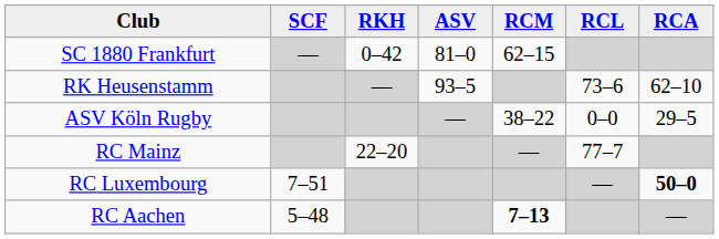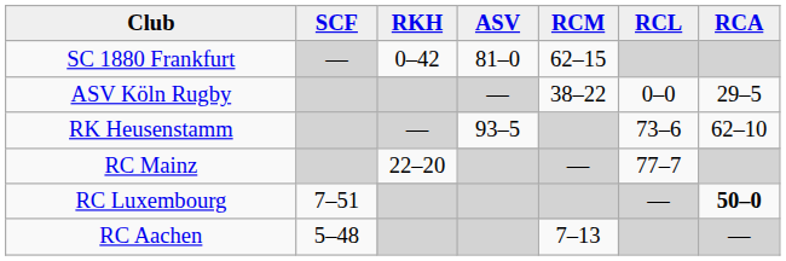rows swapped: RK Heusenstamm <-> ASV Köln Rugby
RC Aachen | RCM: bold -> normal
